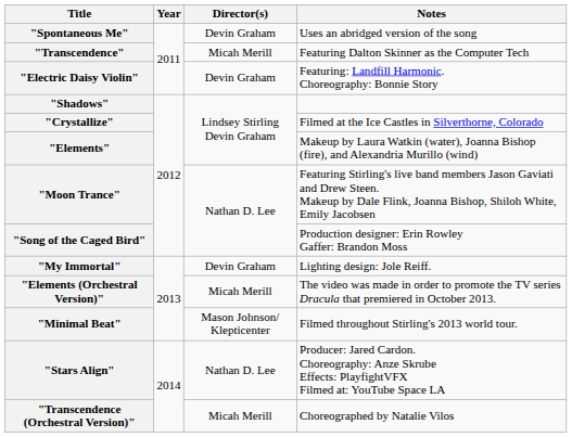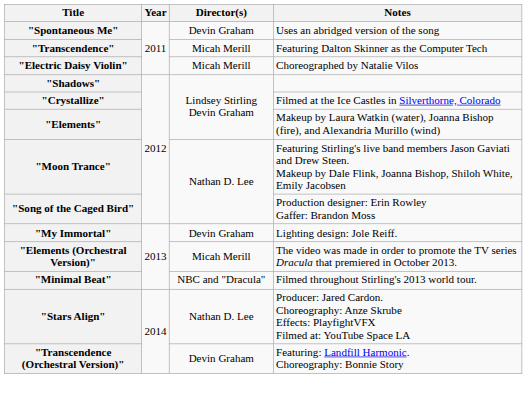"Electric Daisy Violin" | Director(s): Devin Graham -> Micah Merill
"Electric Daisy Violin" | Notes: Featuring: Landfill Harmonic. Choreography: Bonnie Story -> Choreographed by Natalie Vilos
"Minimal Beat" | Director(s): Mason Johnson/ Klepticenter -> NBC and "Dracula"
"Transcendence (Orchestral Version)" | Director(s): Micah Merill -> Devin Graham
"Transcendence (Orchestral Version)" | Notes: Choreographed by Natalie Vilos -> Featuring: Landfill Harmonic. Choreography: Bonnie Story
